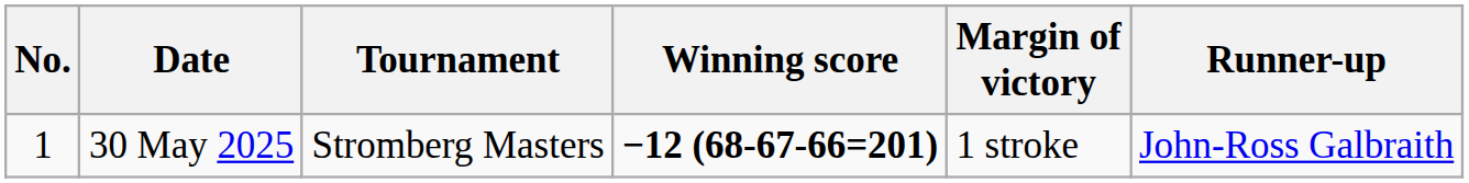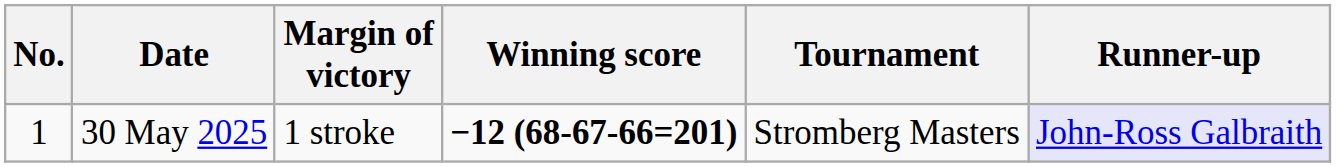columns swapped: Tournament <-> Margin of victory
30 May 2025 | Runner-up: no background -> lavender background
